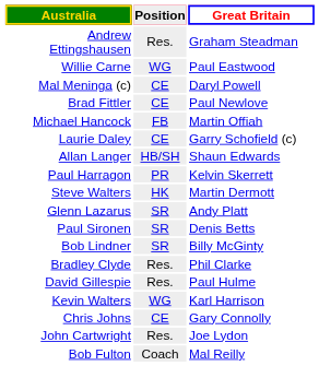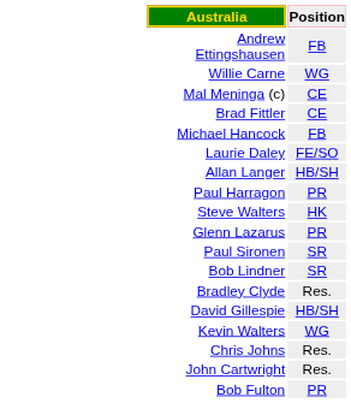- column: Great Britain | Graham Steadman | Paul Eastwood | Daryl Powell | Paul Newlove | Martin Offiah | Garry Schofield (c) | Shaun Edwards | Kelvin Skerrett | Martin Dermott | Andy Platt | Denis Betts | Billy McGinty | Phil Clarke | Paul Hulme | Karl Harrison | Gary Connolly | Joe Lydon | Mal Reilly
Andrew Ettingshausen | Position: Res. -> FB
Laurie Daley | Position: CE -> FE/SO
Glenn Lazarus | Position: SR -> PR
David Gillespie | Position: Res. -> HB/SH
Chris Johns | Position: CE -> Res.
Bob Fulton | Position: Coach -> PR
